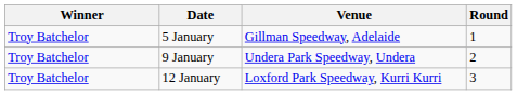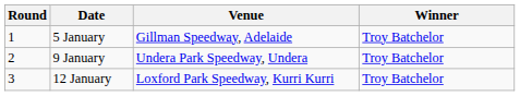columns swapped: Round <-> Winner
